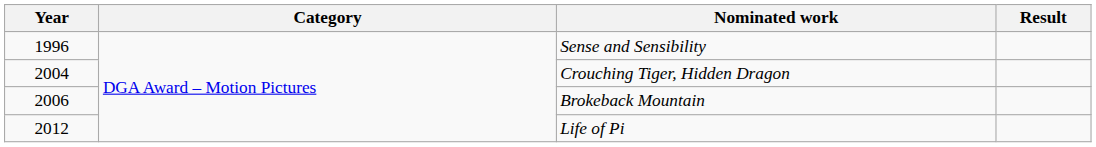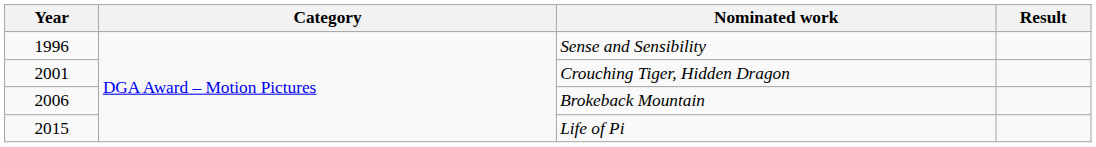Crouching Tiger, Hidden Dragon | Year: 2004 -> 2001
Life of Pi | Year: 2012 -> 2015
